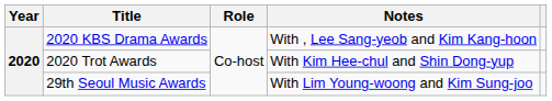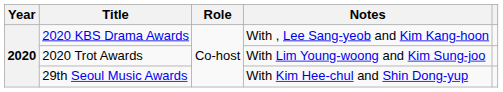2020 Trot Awards | Notes: With Kim Hee-chul and Shin Dong-yup -> With Lim Young-woong and Kim Sung-joo
29th Seoul Music Awards | Notes: With Lim Young-woong and Kim Sung-joo -> With Kim Hee-chul and Shin Dong-yup
